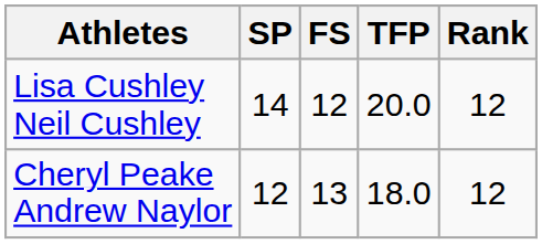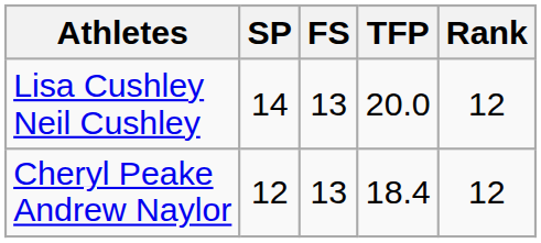Lisa Cushley Neil Cushley | FS: 12 -> 13
Cheryl Peake Andrew Naylor | TFP: 18.0 -> 18.4
